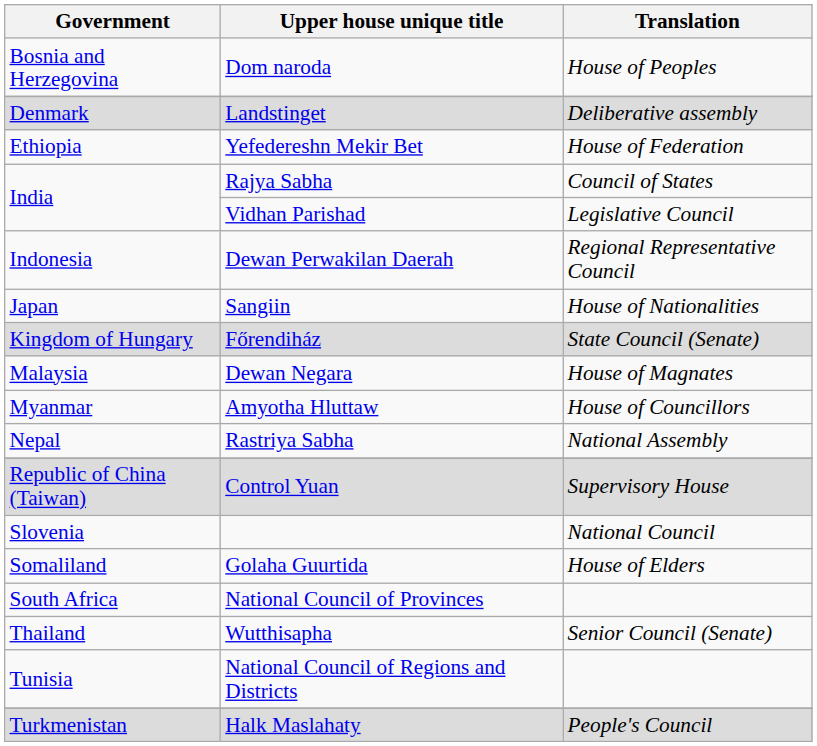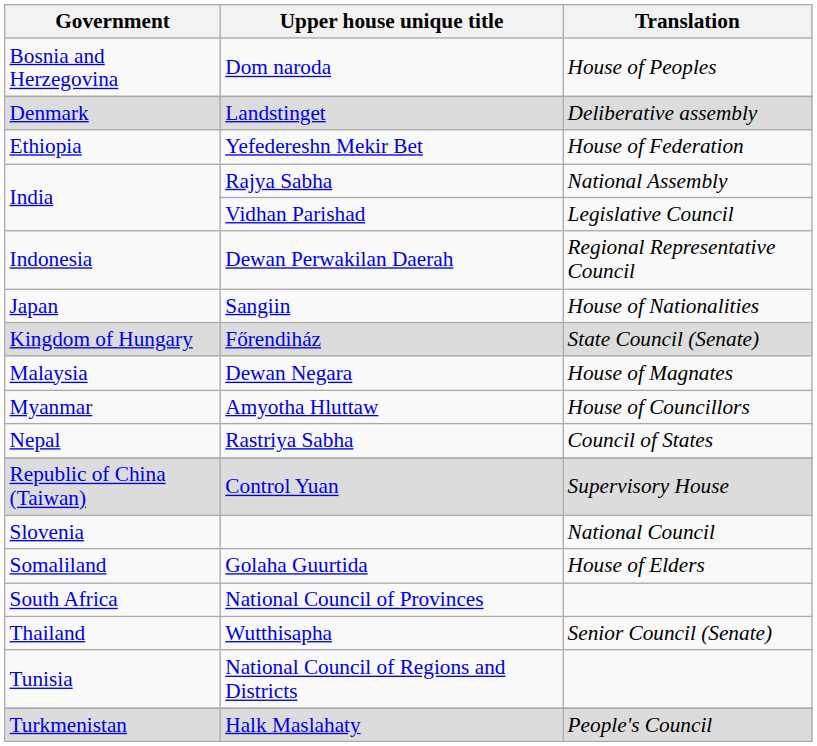Rajya Sabha | Translation: Council of States -> National Assembly
Rastriya Sabha | Translation: National Assembly -> Council of States
